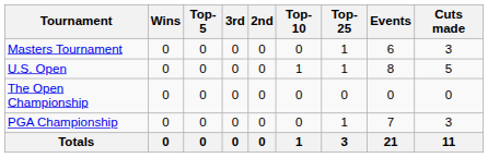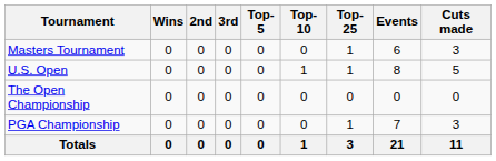columns swapped: 2nd <-> Top-5
